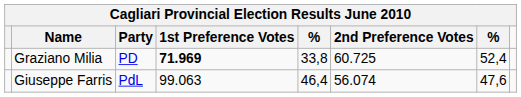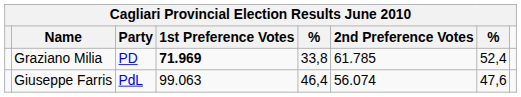Graziano Milia | 2nd Preference Votes: 60.725 -> 61.785
